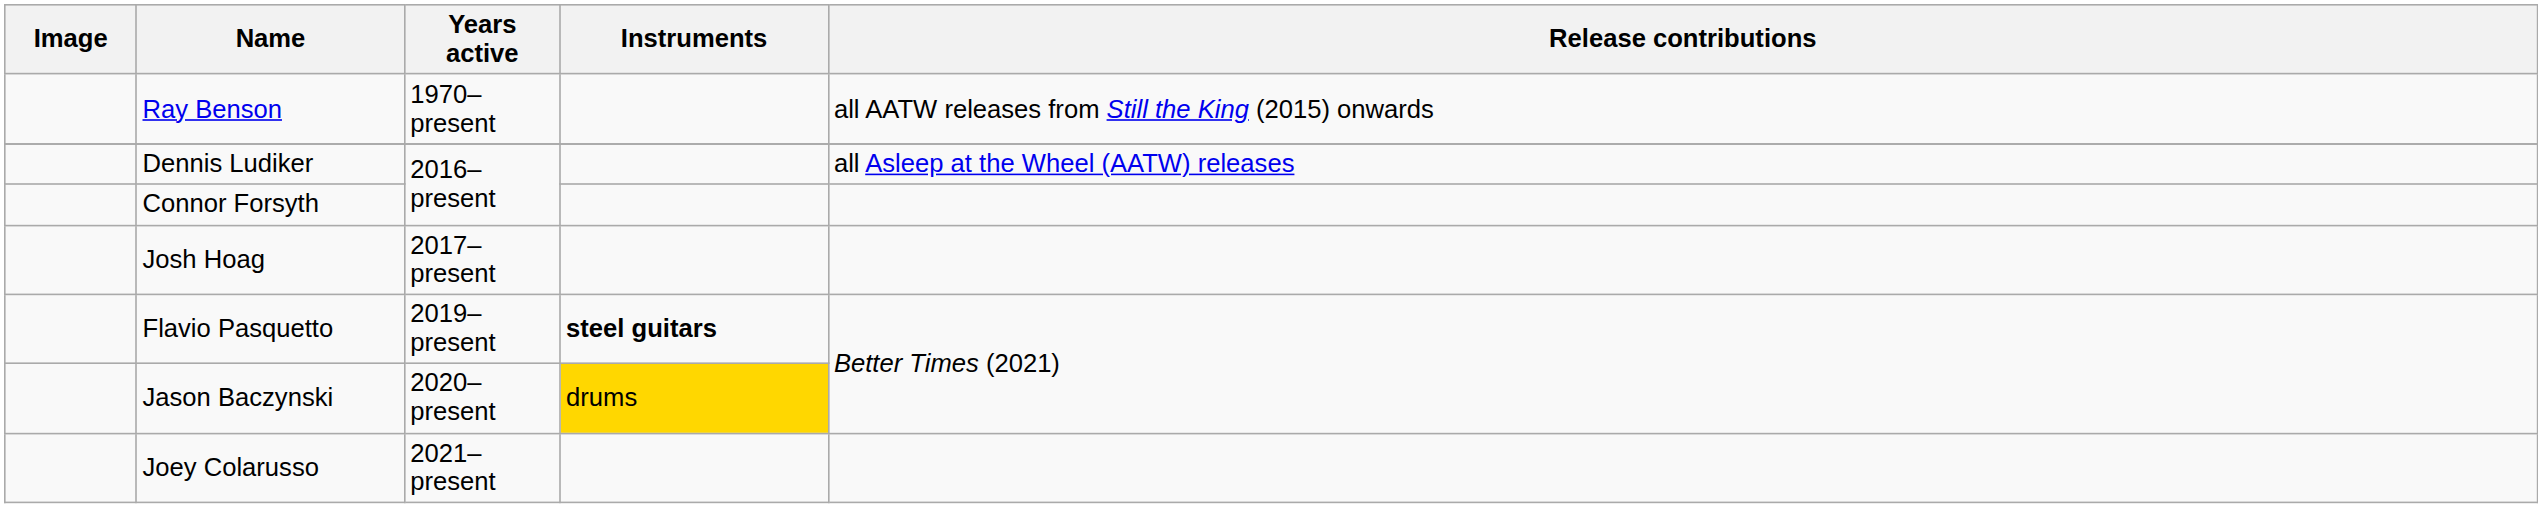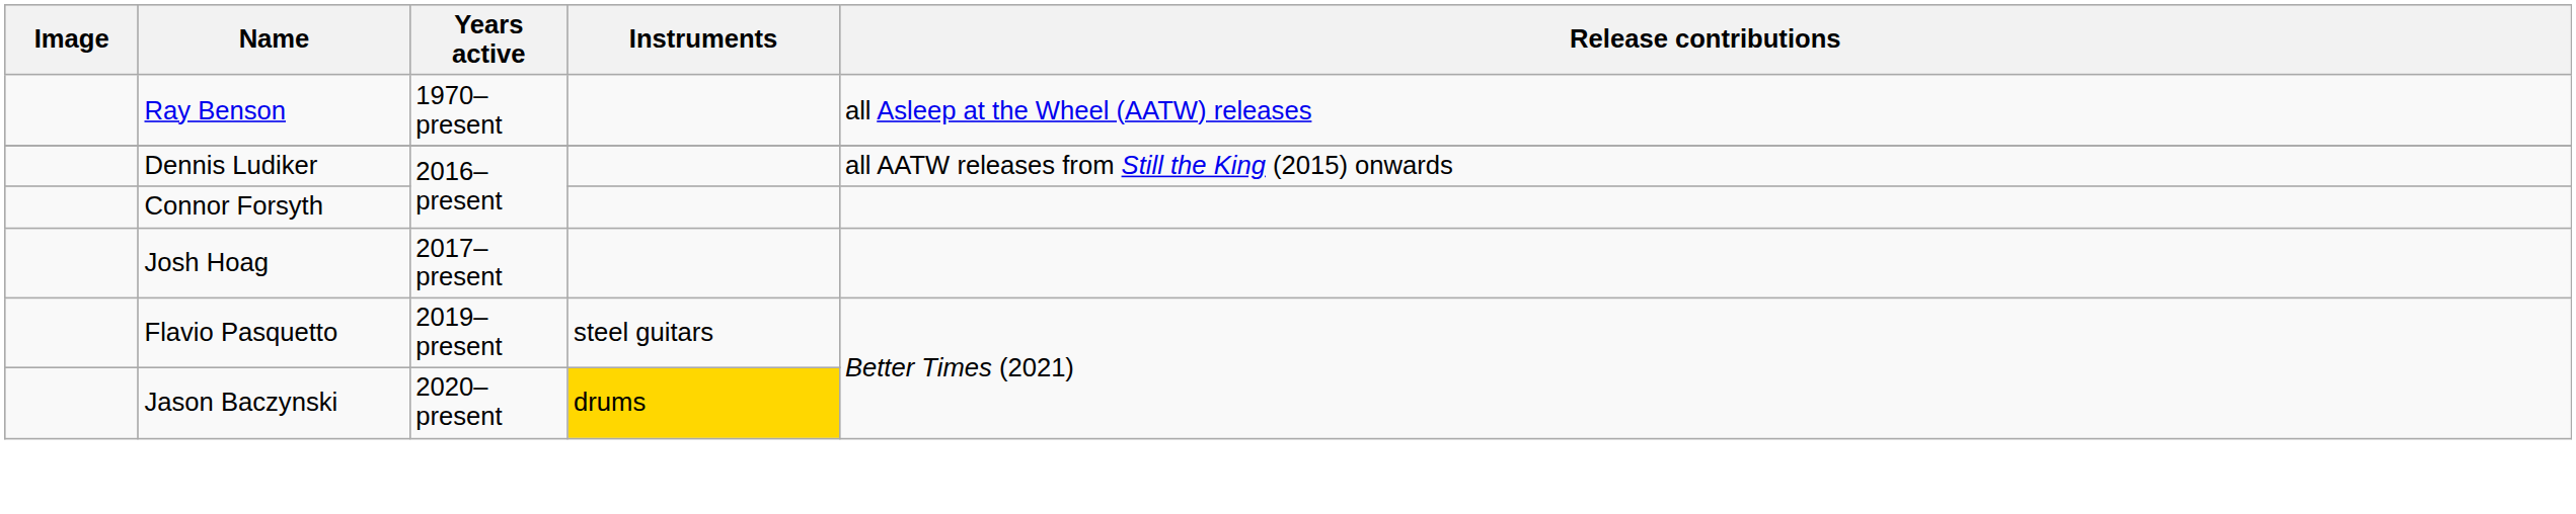Ray Benson | Release contributions: all AATW releases from Still the King (2015) onwards -> all Asleep at the Wheel (AATW) releases
Dennis Ludiker | Release contributions: all Asleep at the Wheel (AATW) releases -> all AATW releases from Still the King (2015) onwards
Flavio Pasquetto | Instruments: bold -> normal
- row: Joey Colarusso | 2021–present
